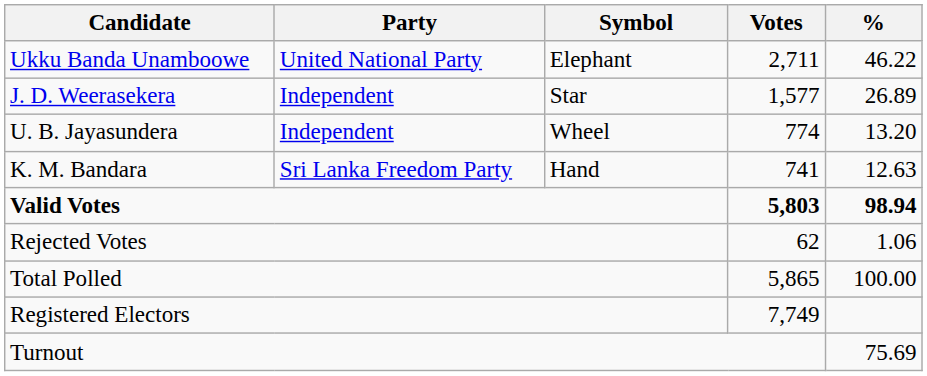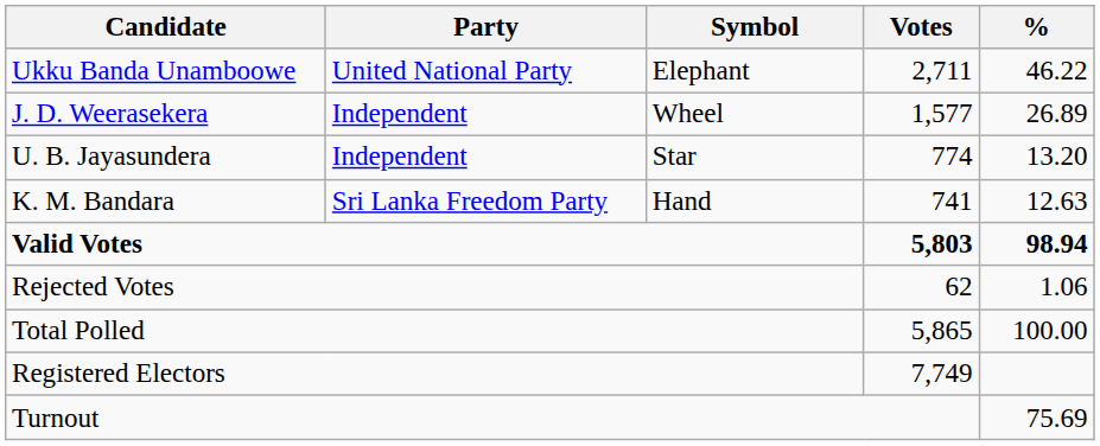J. D. Weerasekera | Symbol: Star -> Wheel
U. B. Jayasundera | Symbol: Wheel -> Star
